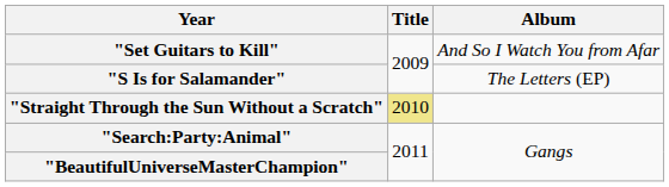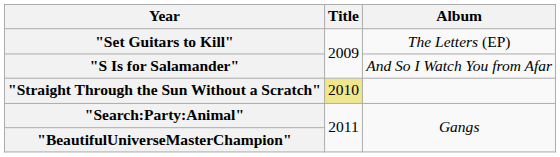"Set Guitars to Kill" | Album: And So I Watch You from Afar -> The Letters (EP)
"S Is for Salamander" | Album: The Letters (EP) -> And So I Watch You from Afar
